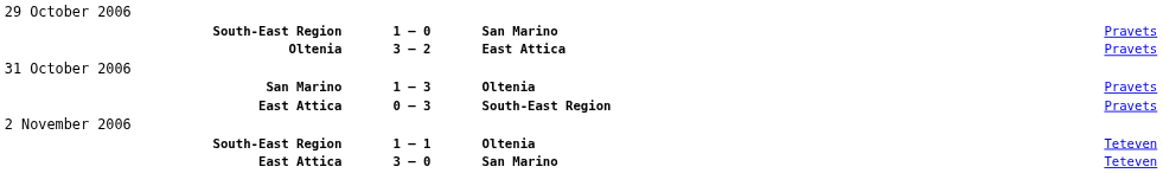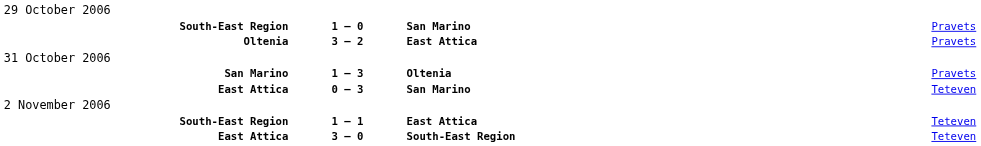East Attica / 0 – 3 | column 3: South-East Region -> San Marino
East Attica / 0 – 3 | column 4: Pravets -> Teteven
South-East Region / 1 – 1 | column 3: Oltenia -> East Attica
East Attica / 3 – 0 | column 3: San Marino -> South-East Region
